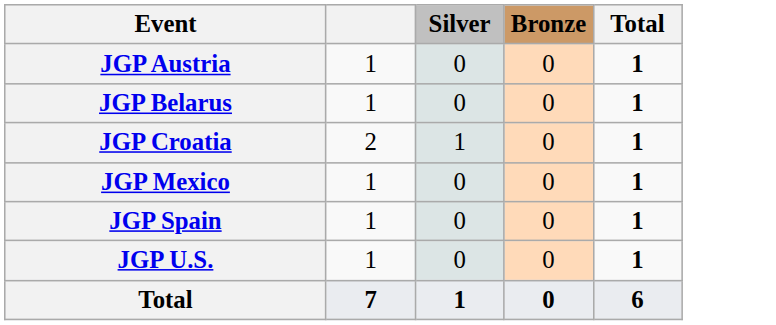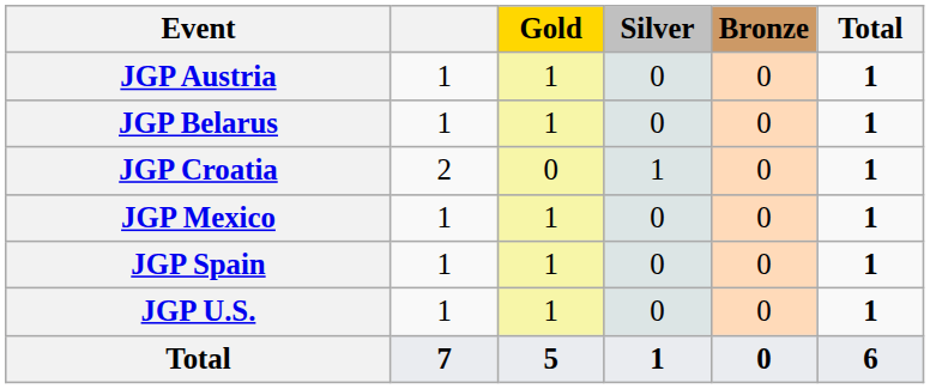+ column: Gold | 1 | 1 | 0 | 1 | 1 | 1 | 5
